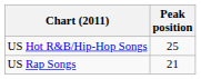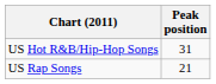US Hot R&B/Hip-Hop Songs | Peak position: 25 -> 31
